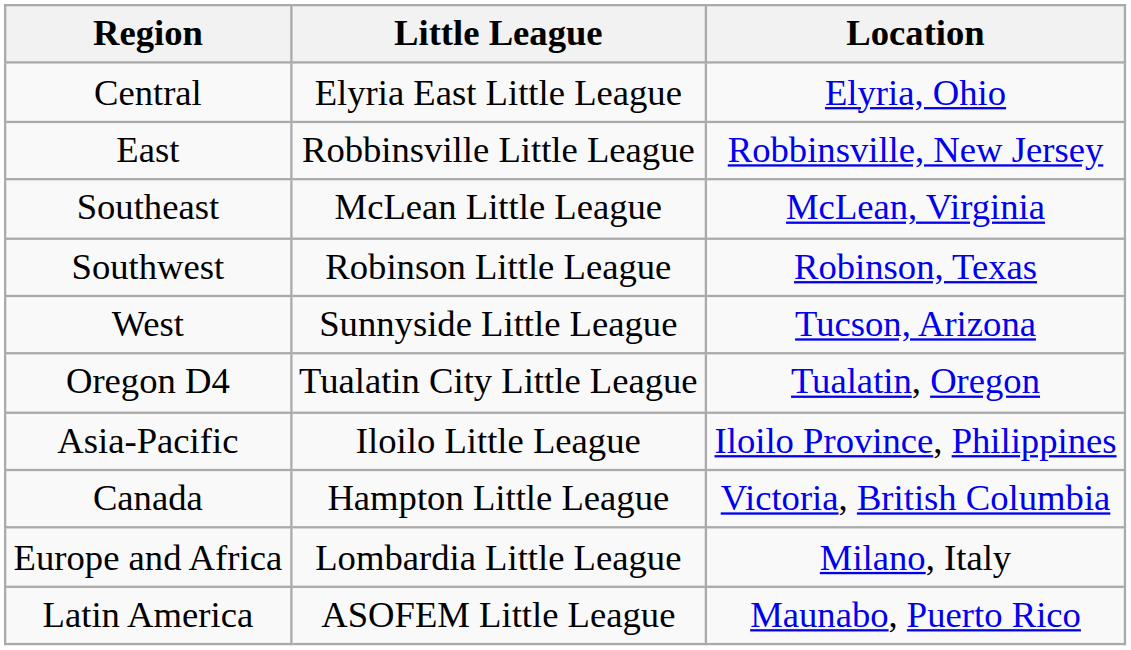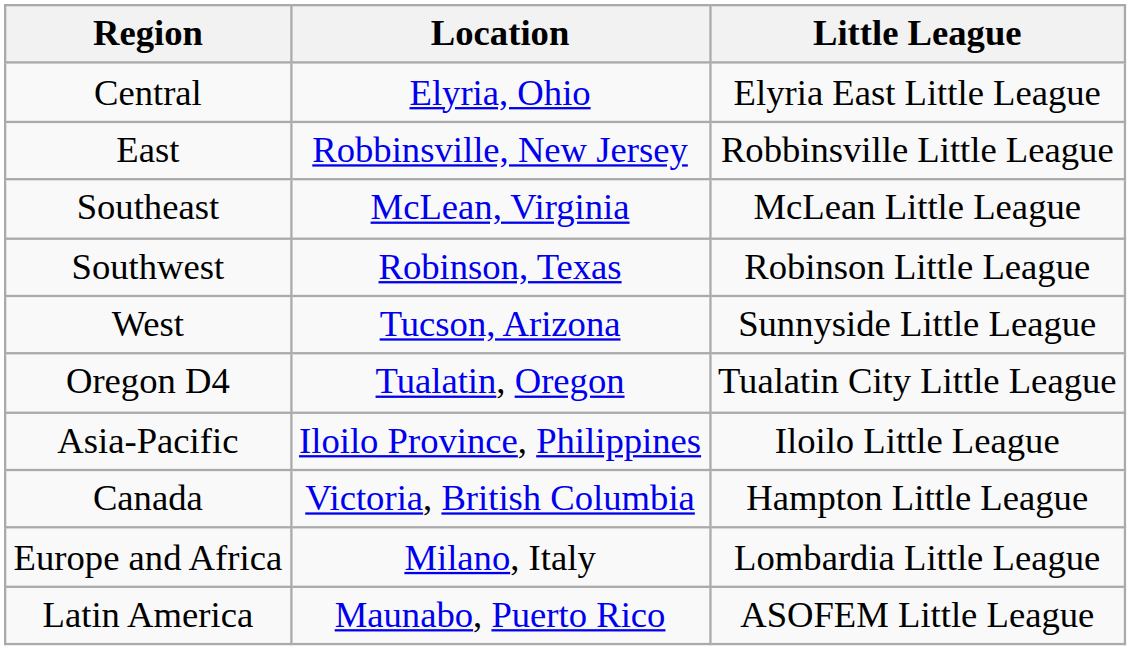columns swapped: Location <-> Little League
